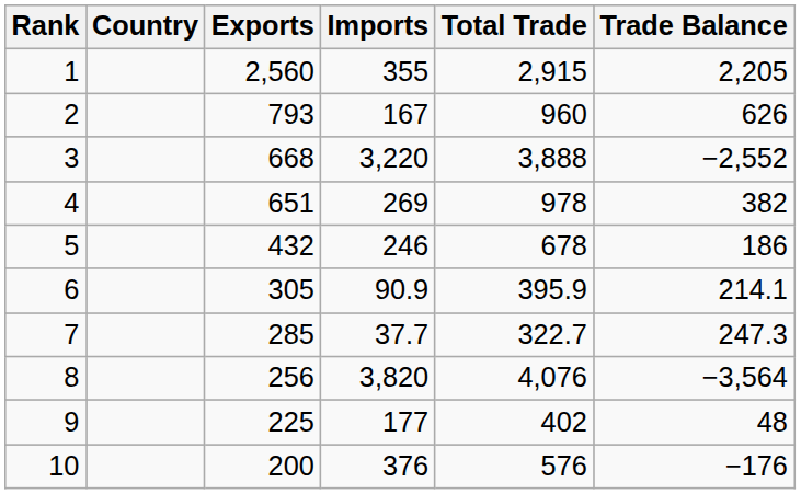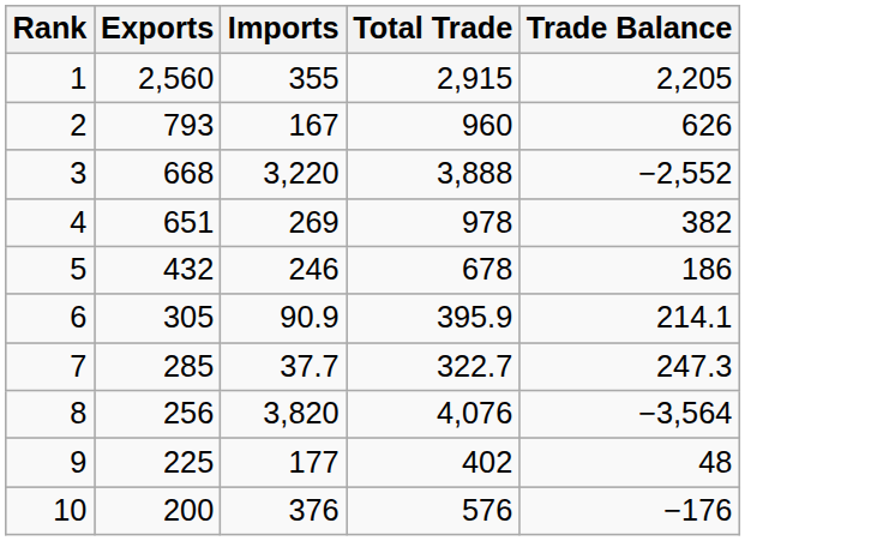- column: Country
